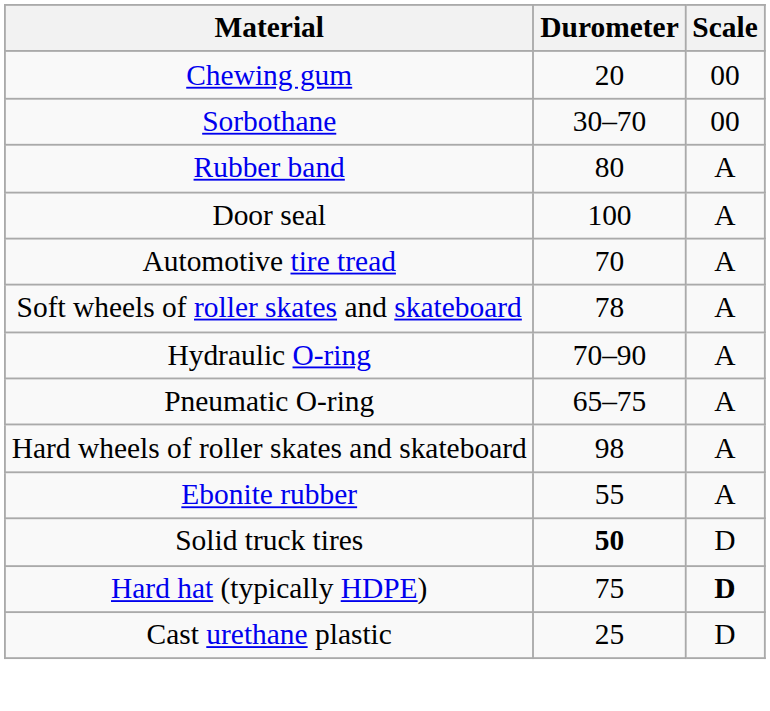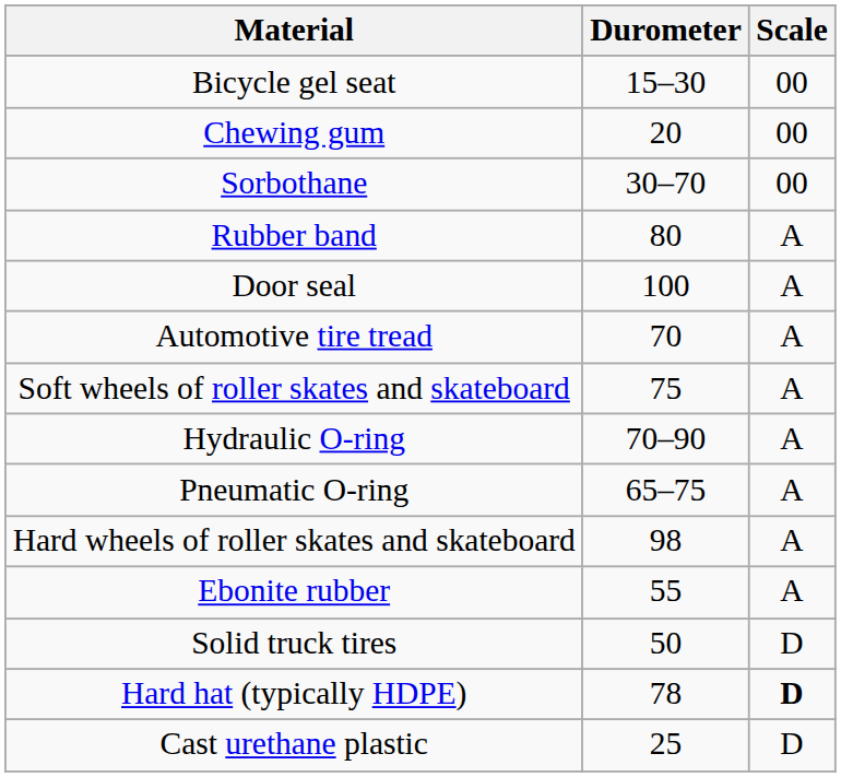+ row: Bicycle gel seat | 15–30 | 00
Soft wheels of roller skates and skateboard | Durometer: 78 -> 75
Solid truck tires | Durometer: bold -> normal
Hard hat (typically HDPE) | Durometer: 75 -> 78
